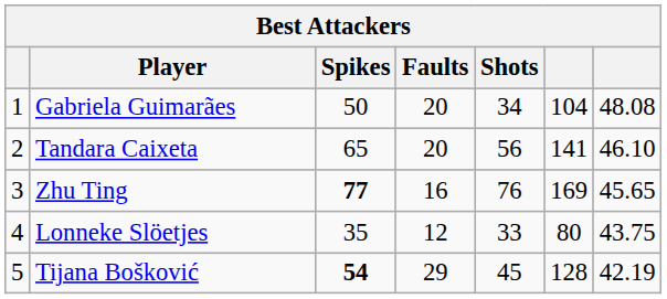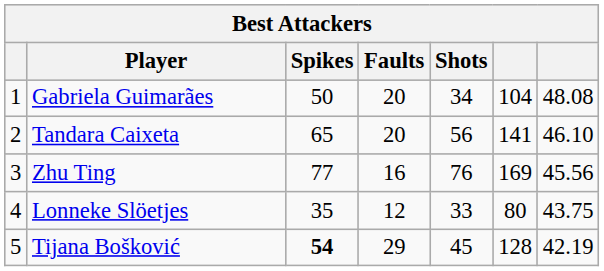Zhu Ting | Spikes: bold -> normal
Zhu Ting | column 7: 45.65 -> 45.56
